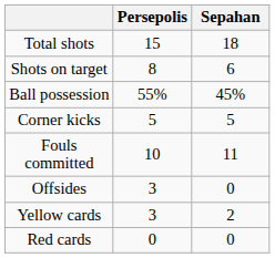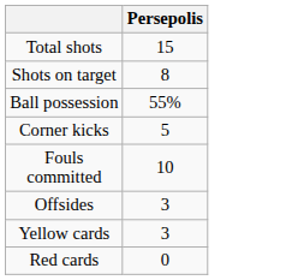- column: Sepahan | 18 | 6 | 45% | 5 | 11 | 0 | 2 | 0
